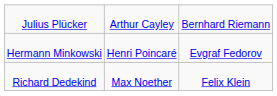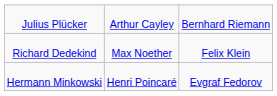rows swapped: Richard Dedekind <-> Hermann Minkowski
